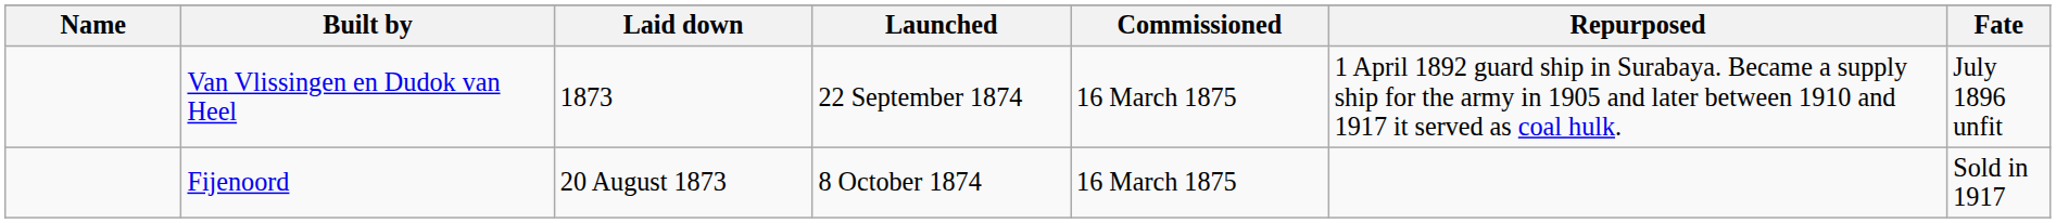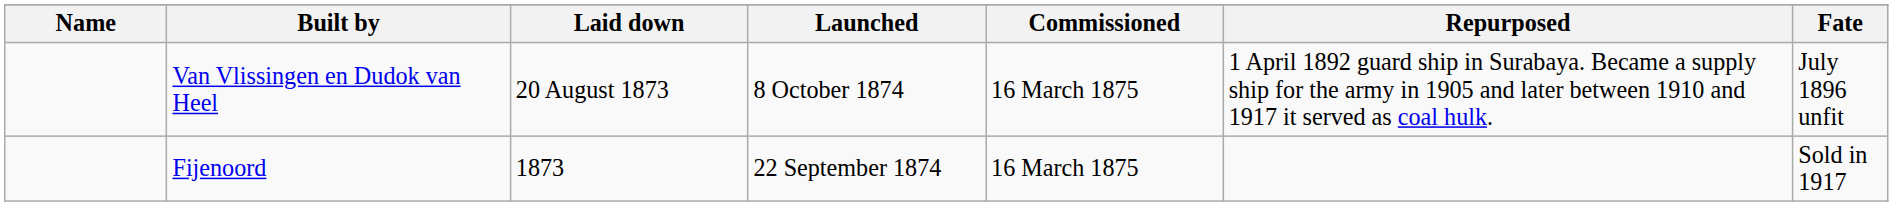Van Vlissingen en Dudok van Heel | Laid down: 1873 -> 20 August 1873
Van Vlissingen en Dudok van Heel | Launched: 22 September 1874 -> 8 October 1874
Fijenoord | Laid down: 20 August 1873 -> 1873
Fijenoord | Launched: 8 October 1874 -> 22 September 1874
